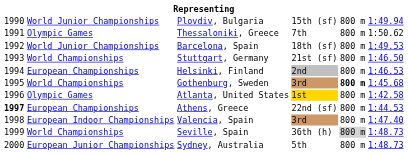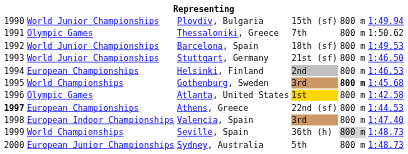Stuttgart, Germany | column 2: World Championships -> World Junior Championships
